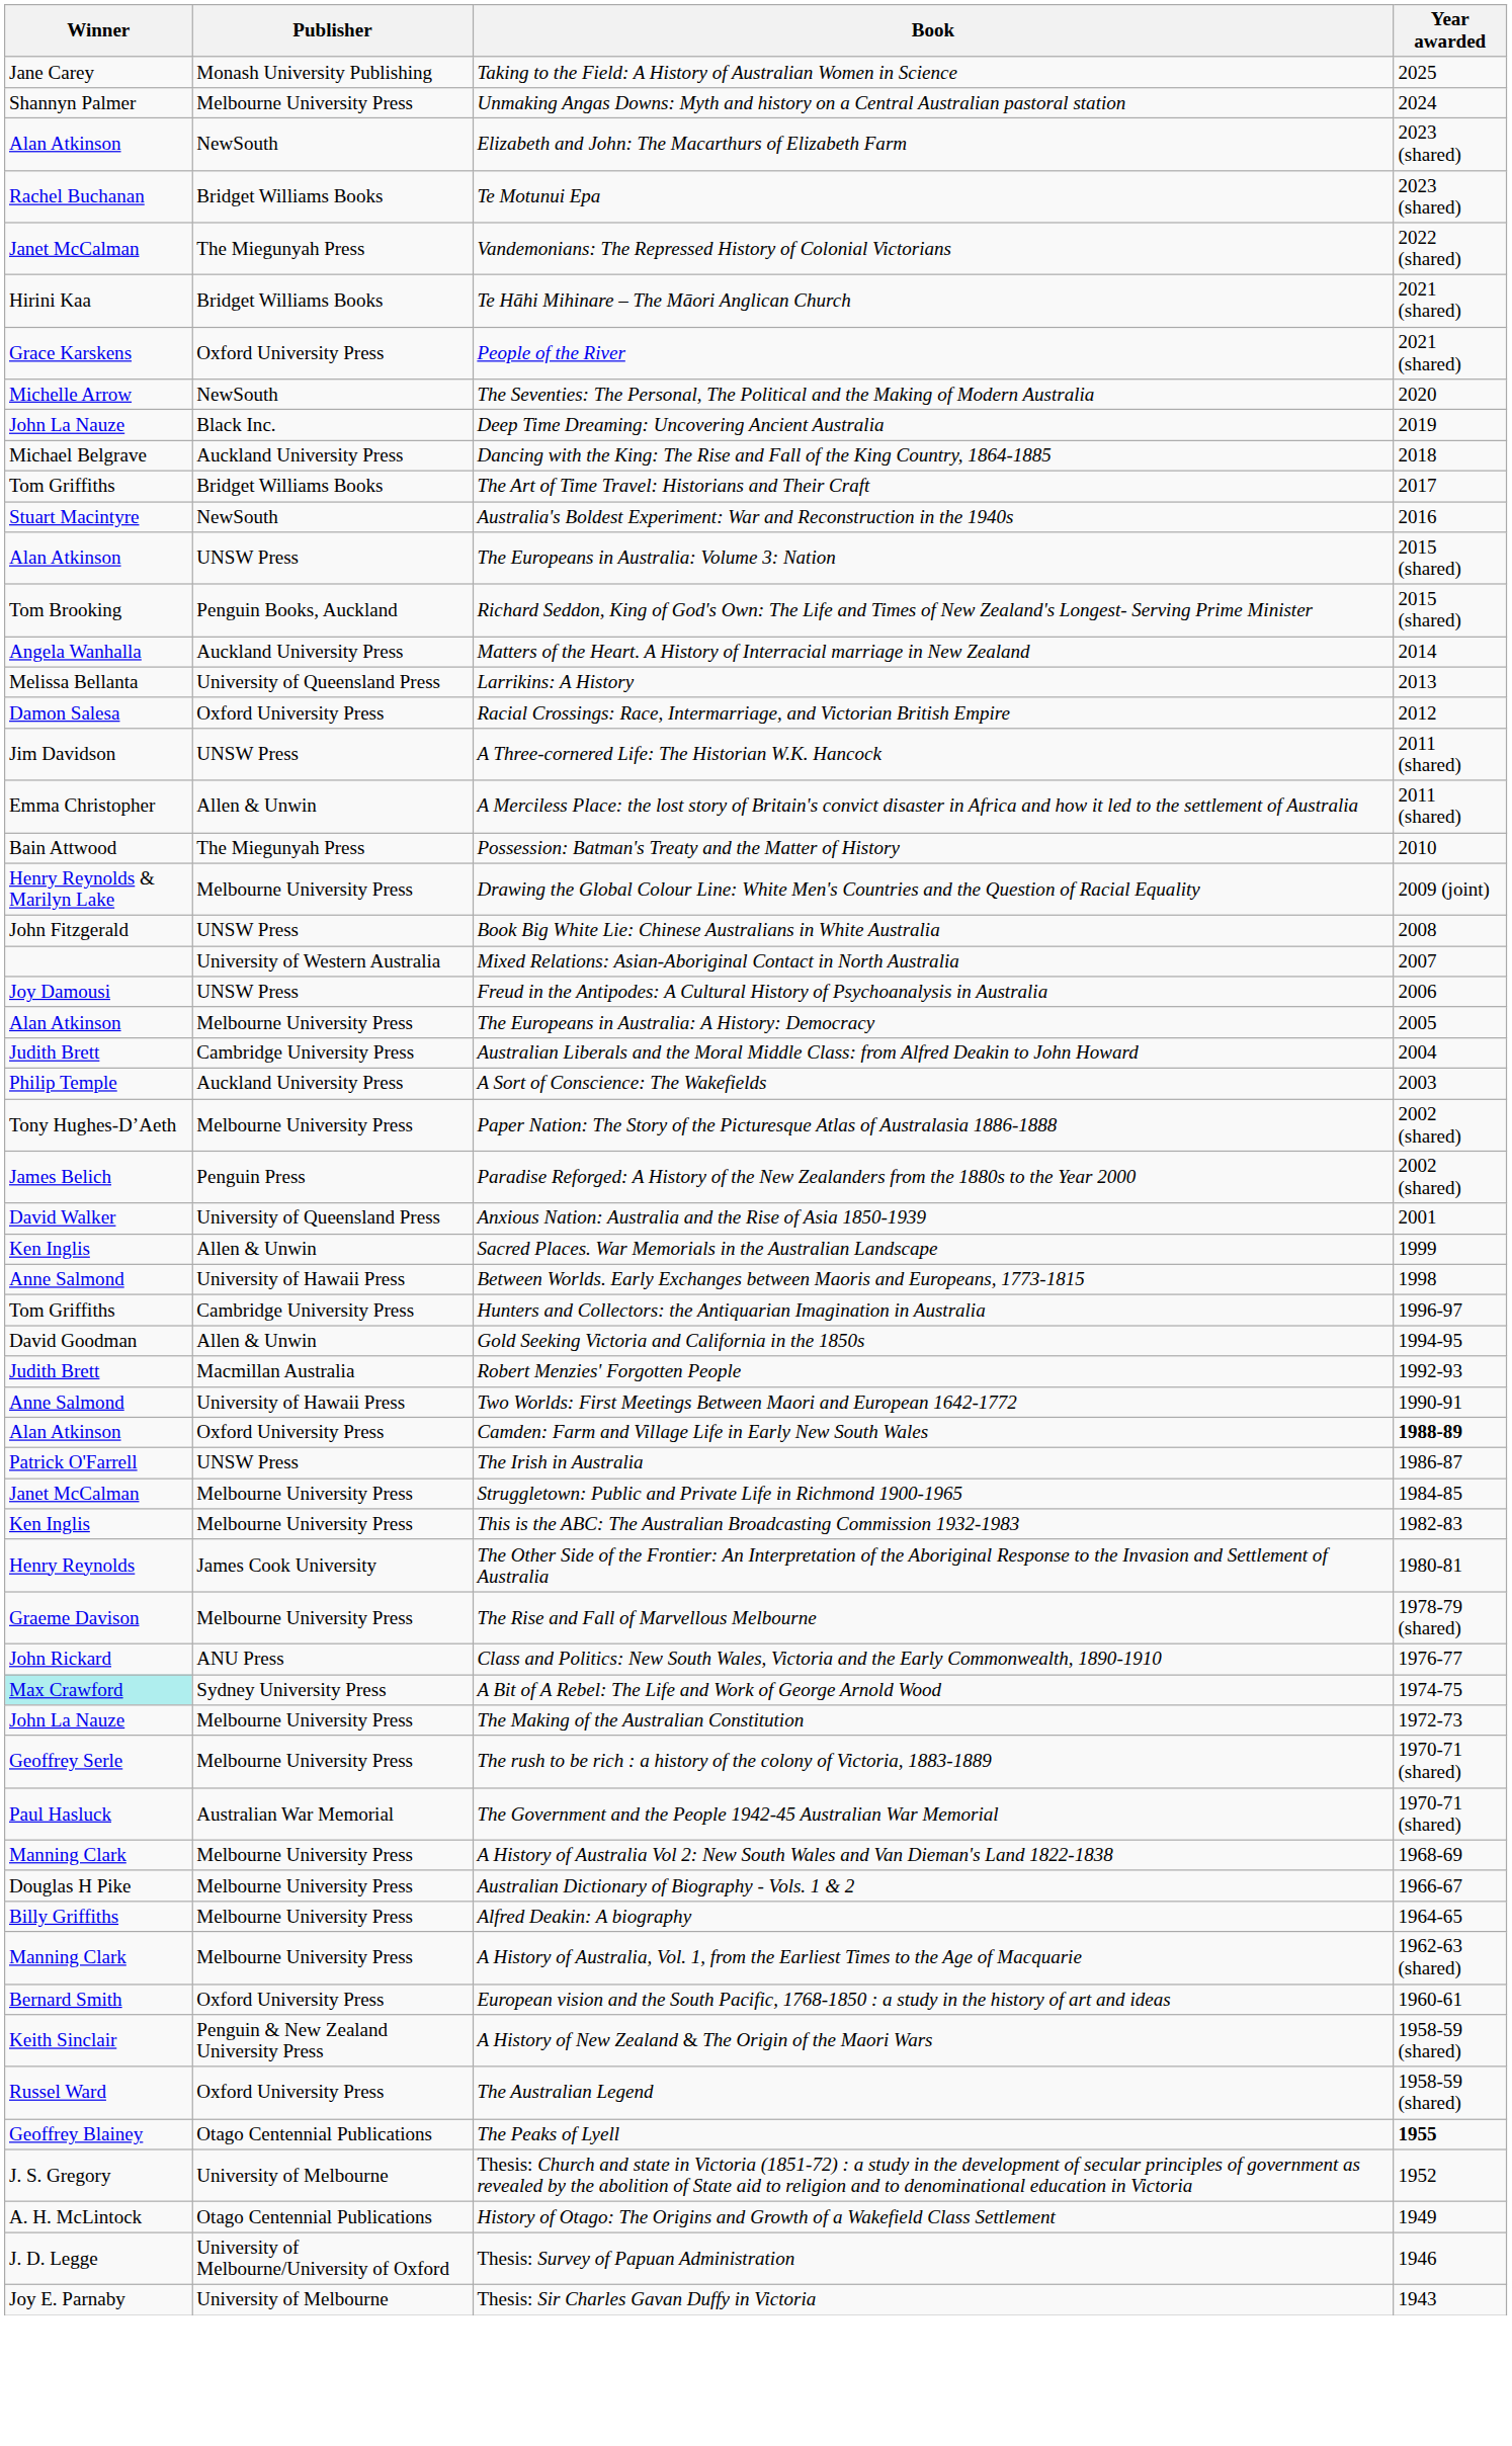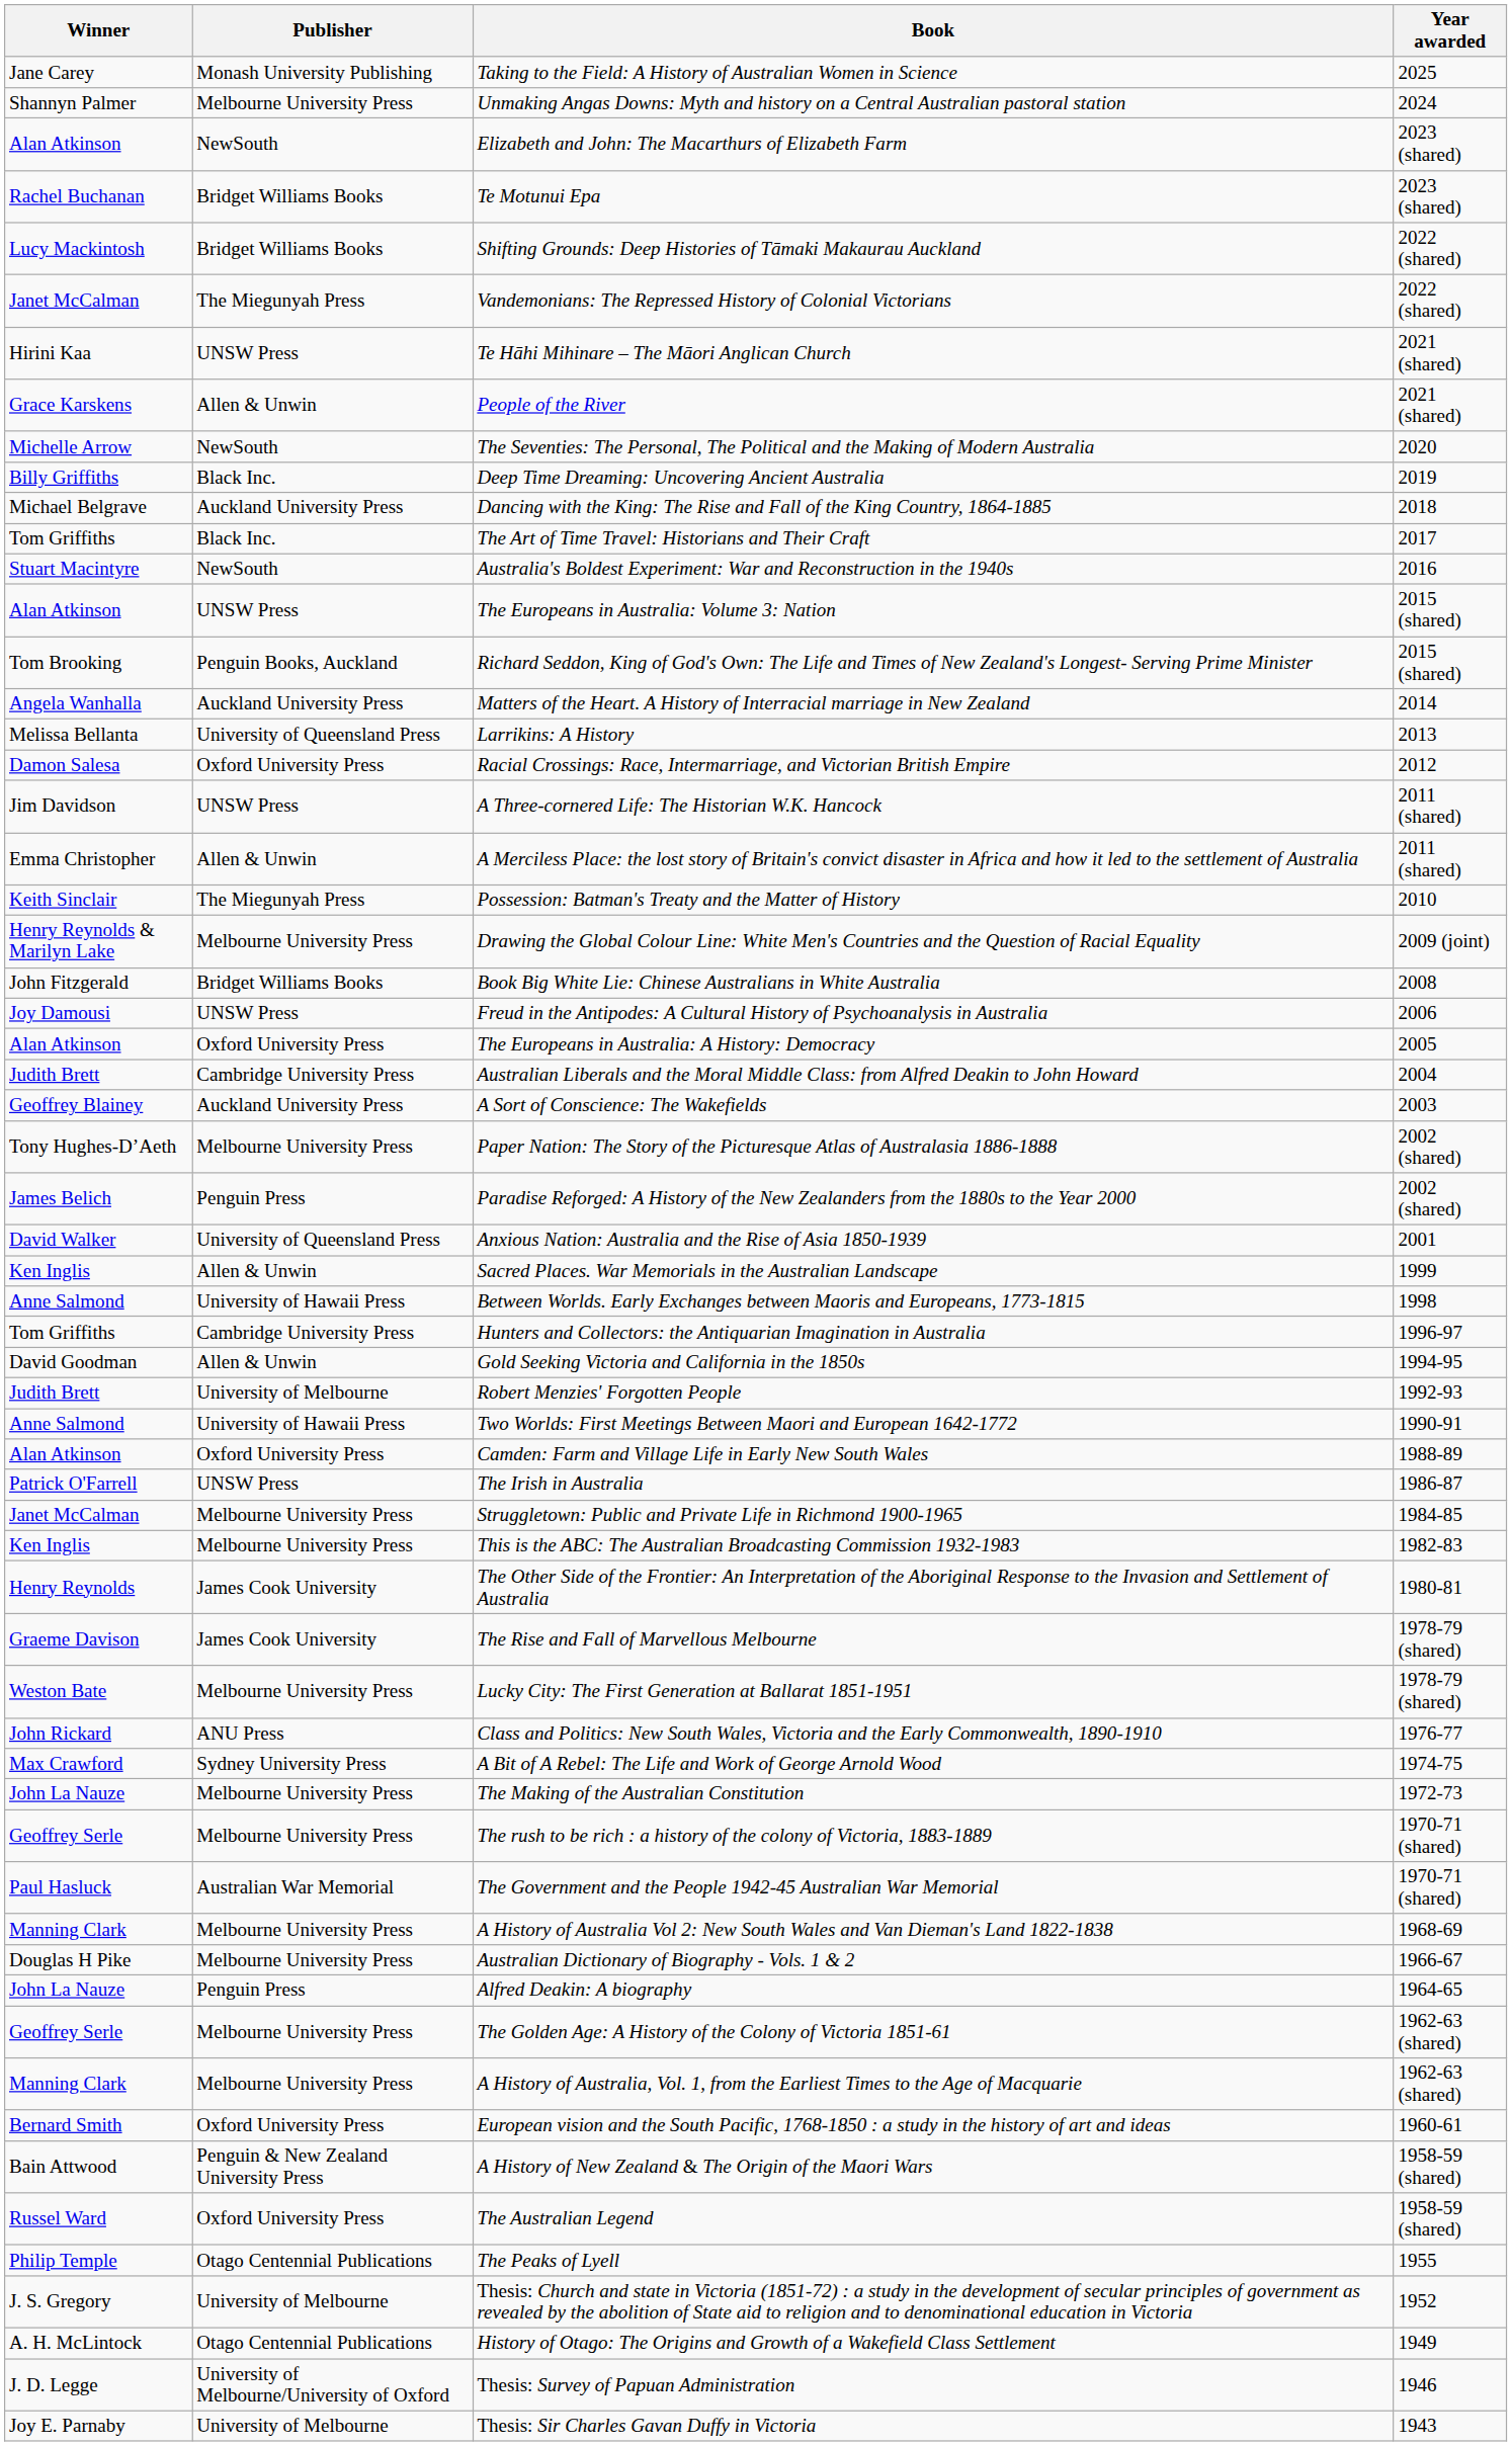+ row: Lucy Mackintosh | Bridget Williams Books | Shifting Grounds: Deep Histories of Tāmaki Makaurau Auckland | 2022 (shared)
Te Hāhi Mihinare – The Māori Anglican Church | Publisher: Bridget Williams Books -> UNSW Press
People of the River | Publisher: Oxford University Press -> Allen & Unwin
Deep Time Dreaming: Uncovering Ancient Australia | Winner: John La Nauze -> Billy Griffiths
The Art of Time Travel: Historians and Their Craft | Publisher: Bridget Williams Books -> Black Inc.
Possession: Batman's Treaty and the Matter of History | Winner: Bain Attwood -> Keith Sinclair
Book Big White Lie: Chinese Australians in White Australia | Publisher: UNSW Press -> Bridget Williams Books
- row: University of Western Australia | Mixed Relations: Asian-Aboriginal Contact in North Australia | 2007
The Europeans in Australia: A History: Democracy | Publisher: Melbourne University Press -> Oxford University Press
A Sort of Conscience: The Wakefields | Winner: Philip Temple -> Geoffrey Blainey
Robert Menzies' Forgotten People | Publisher: Macmillan Australia -> University of Melbourne
Camden: Farm and Village Life in Early New South Wales | Year awarded: bold -> normal
The Rise and Fall of Marvellous Melbourne | Publisher: Melbourne University Press -> James Cook University
+ row: Weston Bate | Melbourne University Press | Lucky City: The First Generation at Ballarat 1851-1951 | 1978-79 (shared)
A Bit of A Rebel: The Life and Work of George Arnold Wood | Winner: paleturquoise background -> no background
Alfred Deakin: A biography | Winner: Billy Griffiths -> John La Nauze
Alfred Deakin: A biography | Publisher: Melbourne University Press -> Penguin Press
+ row: Geoffrey Serle | Melbourne University Press | The Golden Age: A History of the Colony of Victoria 1851-61 | 1962-63 (shared)
A History of New Zealand & The Origin of the Maori Wars | Winner: Keith Sinclair -> Bain Attwood
The Peaks of Lyell | Winner: Geoffrey Blainey -> Philip Temple
The Peaks of Lyell | Year awarded: bold -> normal
